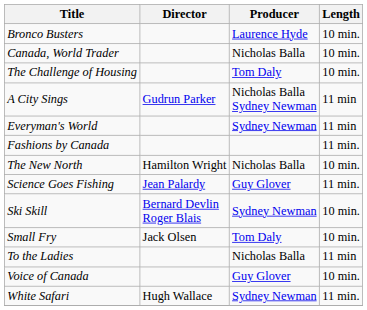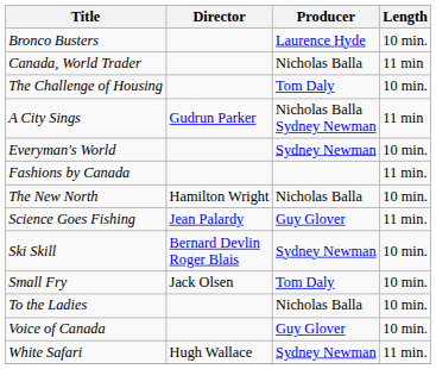Canada, World Trader | Length: 10 min. -> 11 min
Everyman's World | Length: 11 min -> 10 min.
To the Ladies | Length: 11 min -> 10 min.
